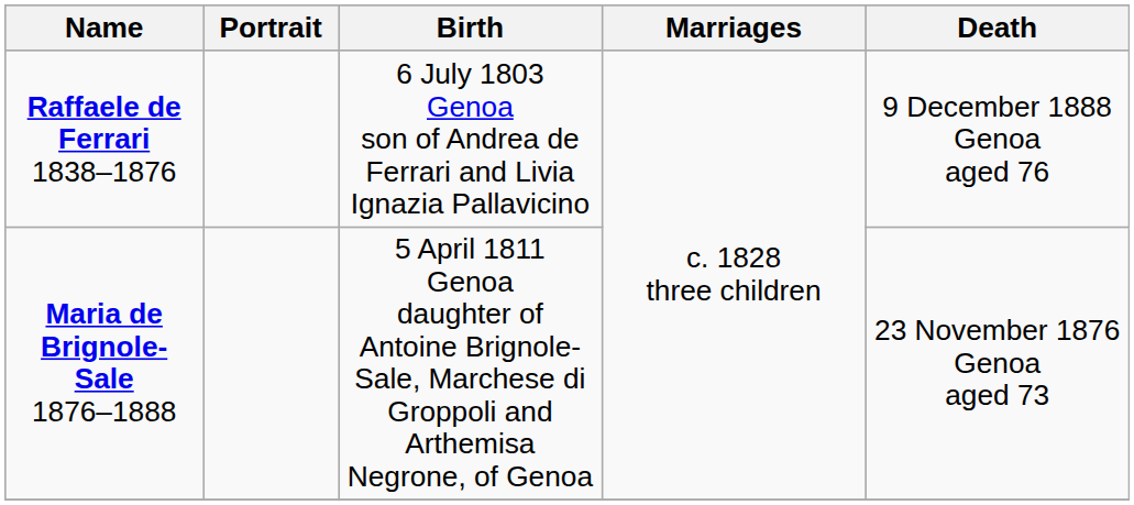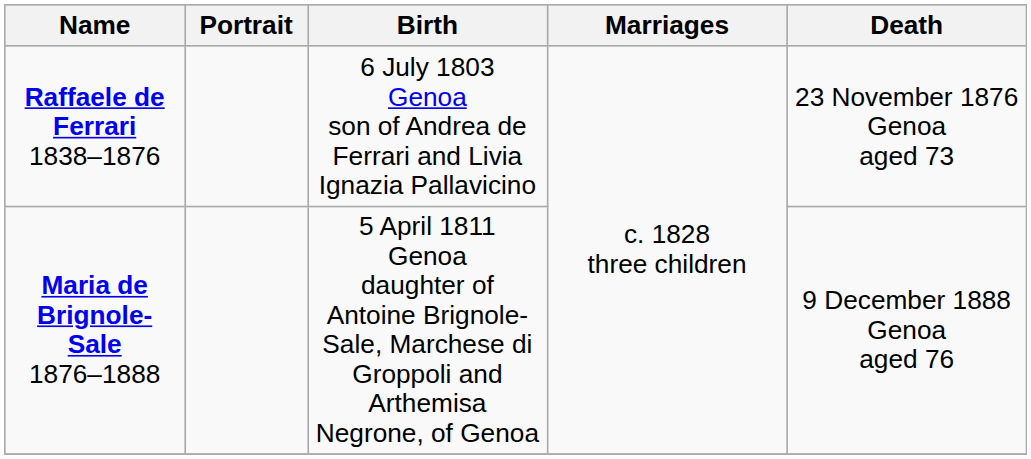Raffaele de Ferrari 1838–1876 | Death: 9 December 1888 Genoa aged 76 -> 23 November 1876 Genoa aged 73
Maria de Brignole-Sale 1876–1888 | Death: 23 November 1876 Genoa aged 73 -> 9 December 1888 Genoa aged 76
